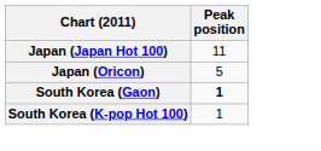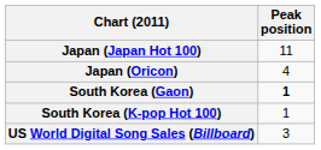Japan (Oricon) | Peak position: 5 -> 4
+ row: US World Digital Song Sales (Billboard) | 3
